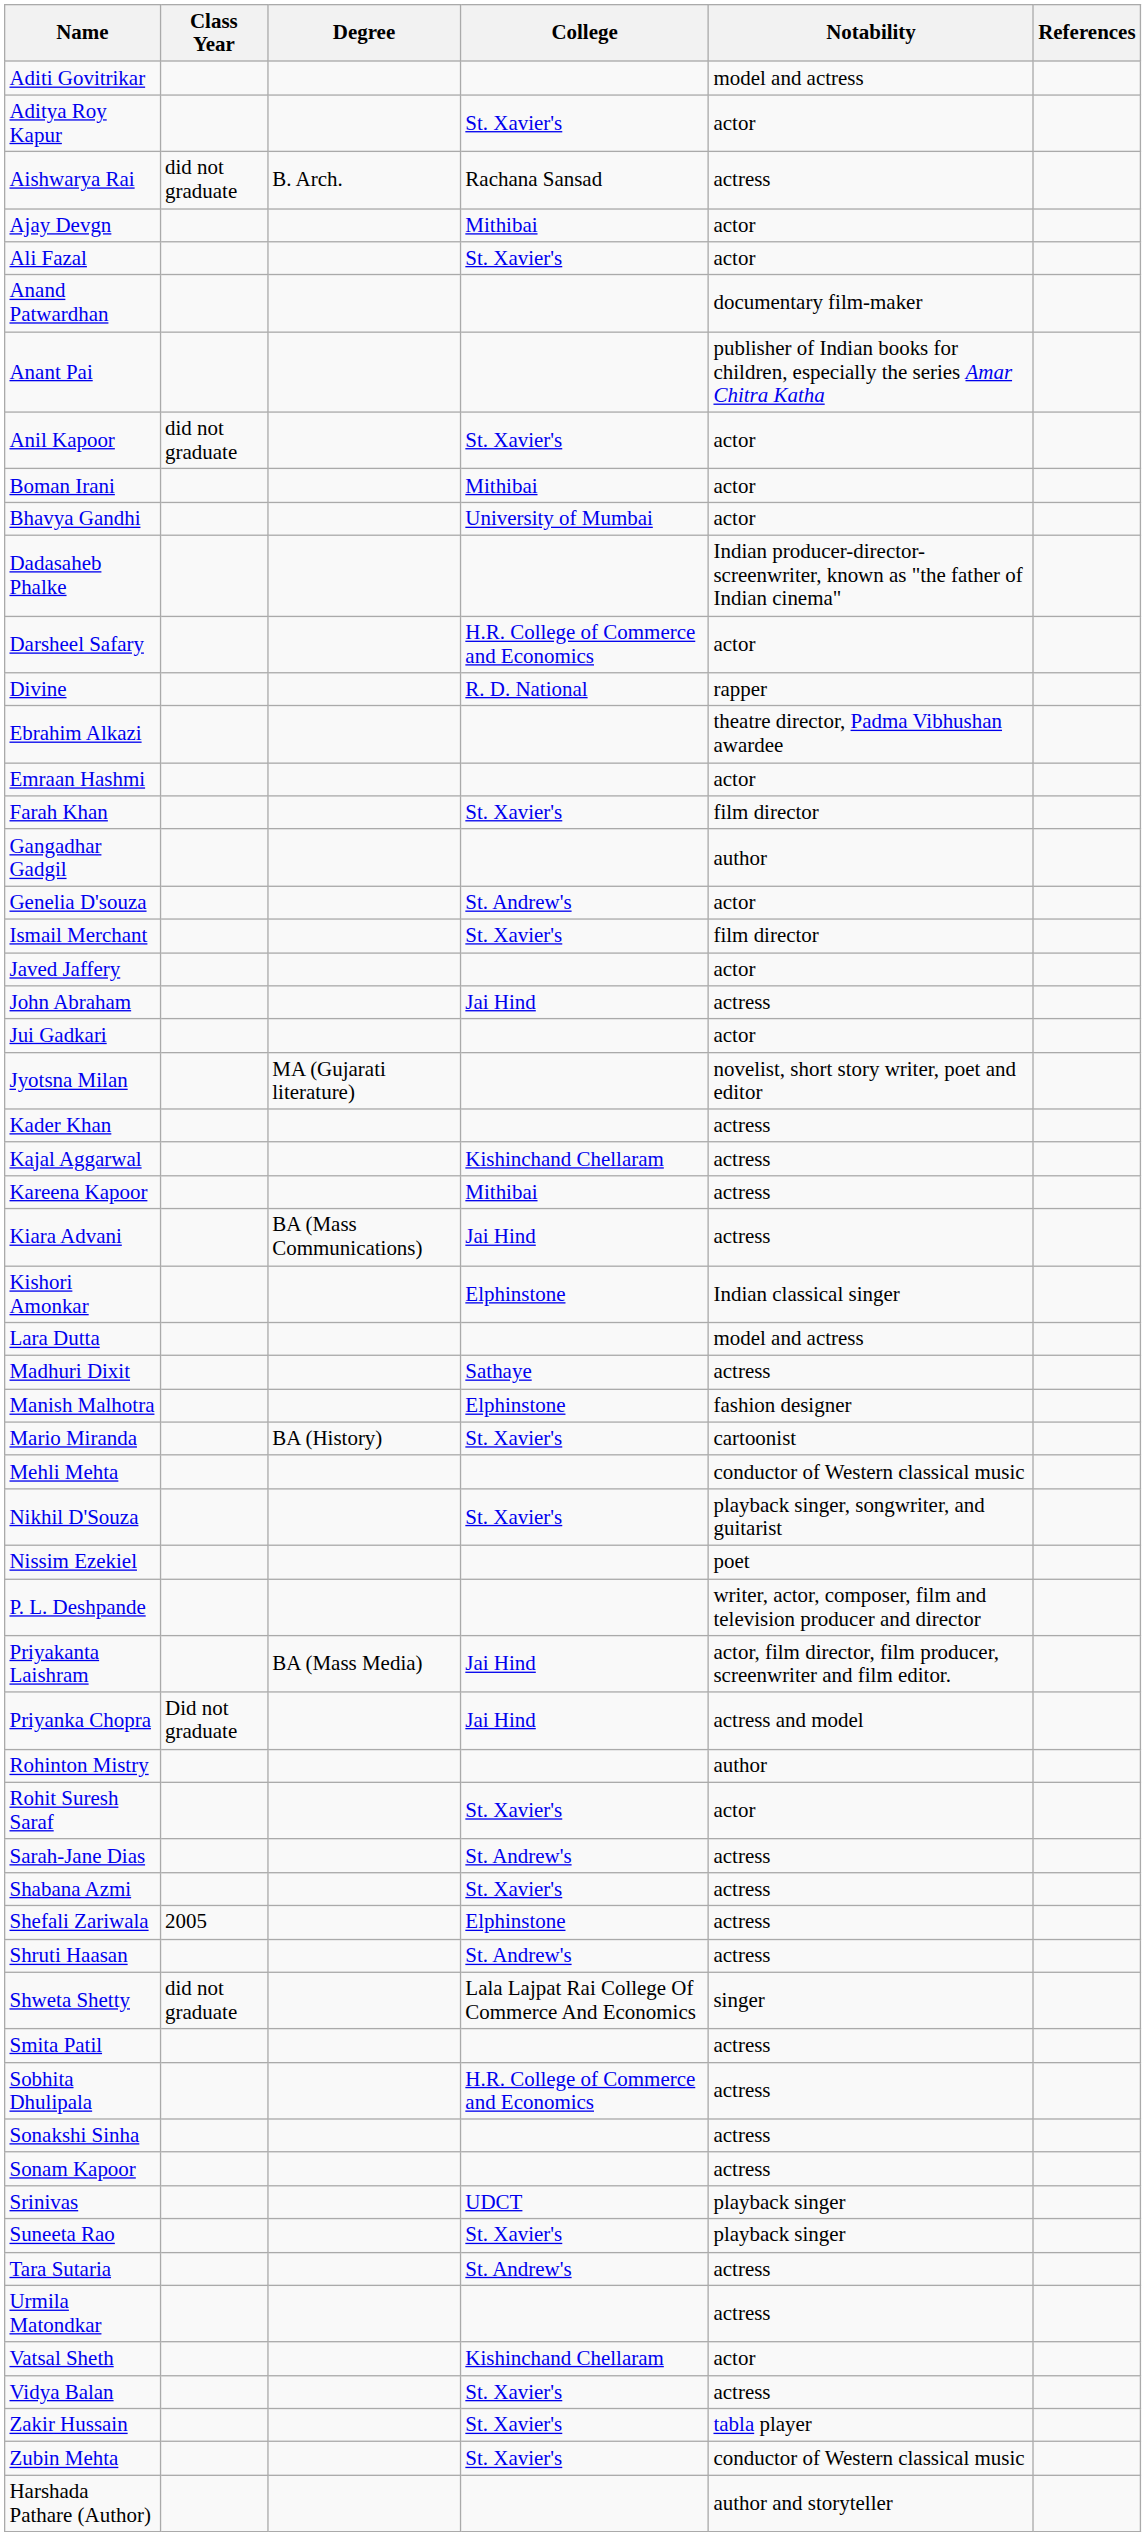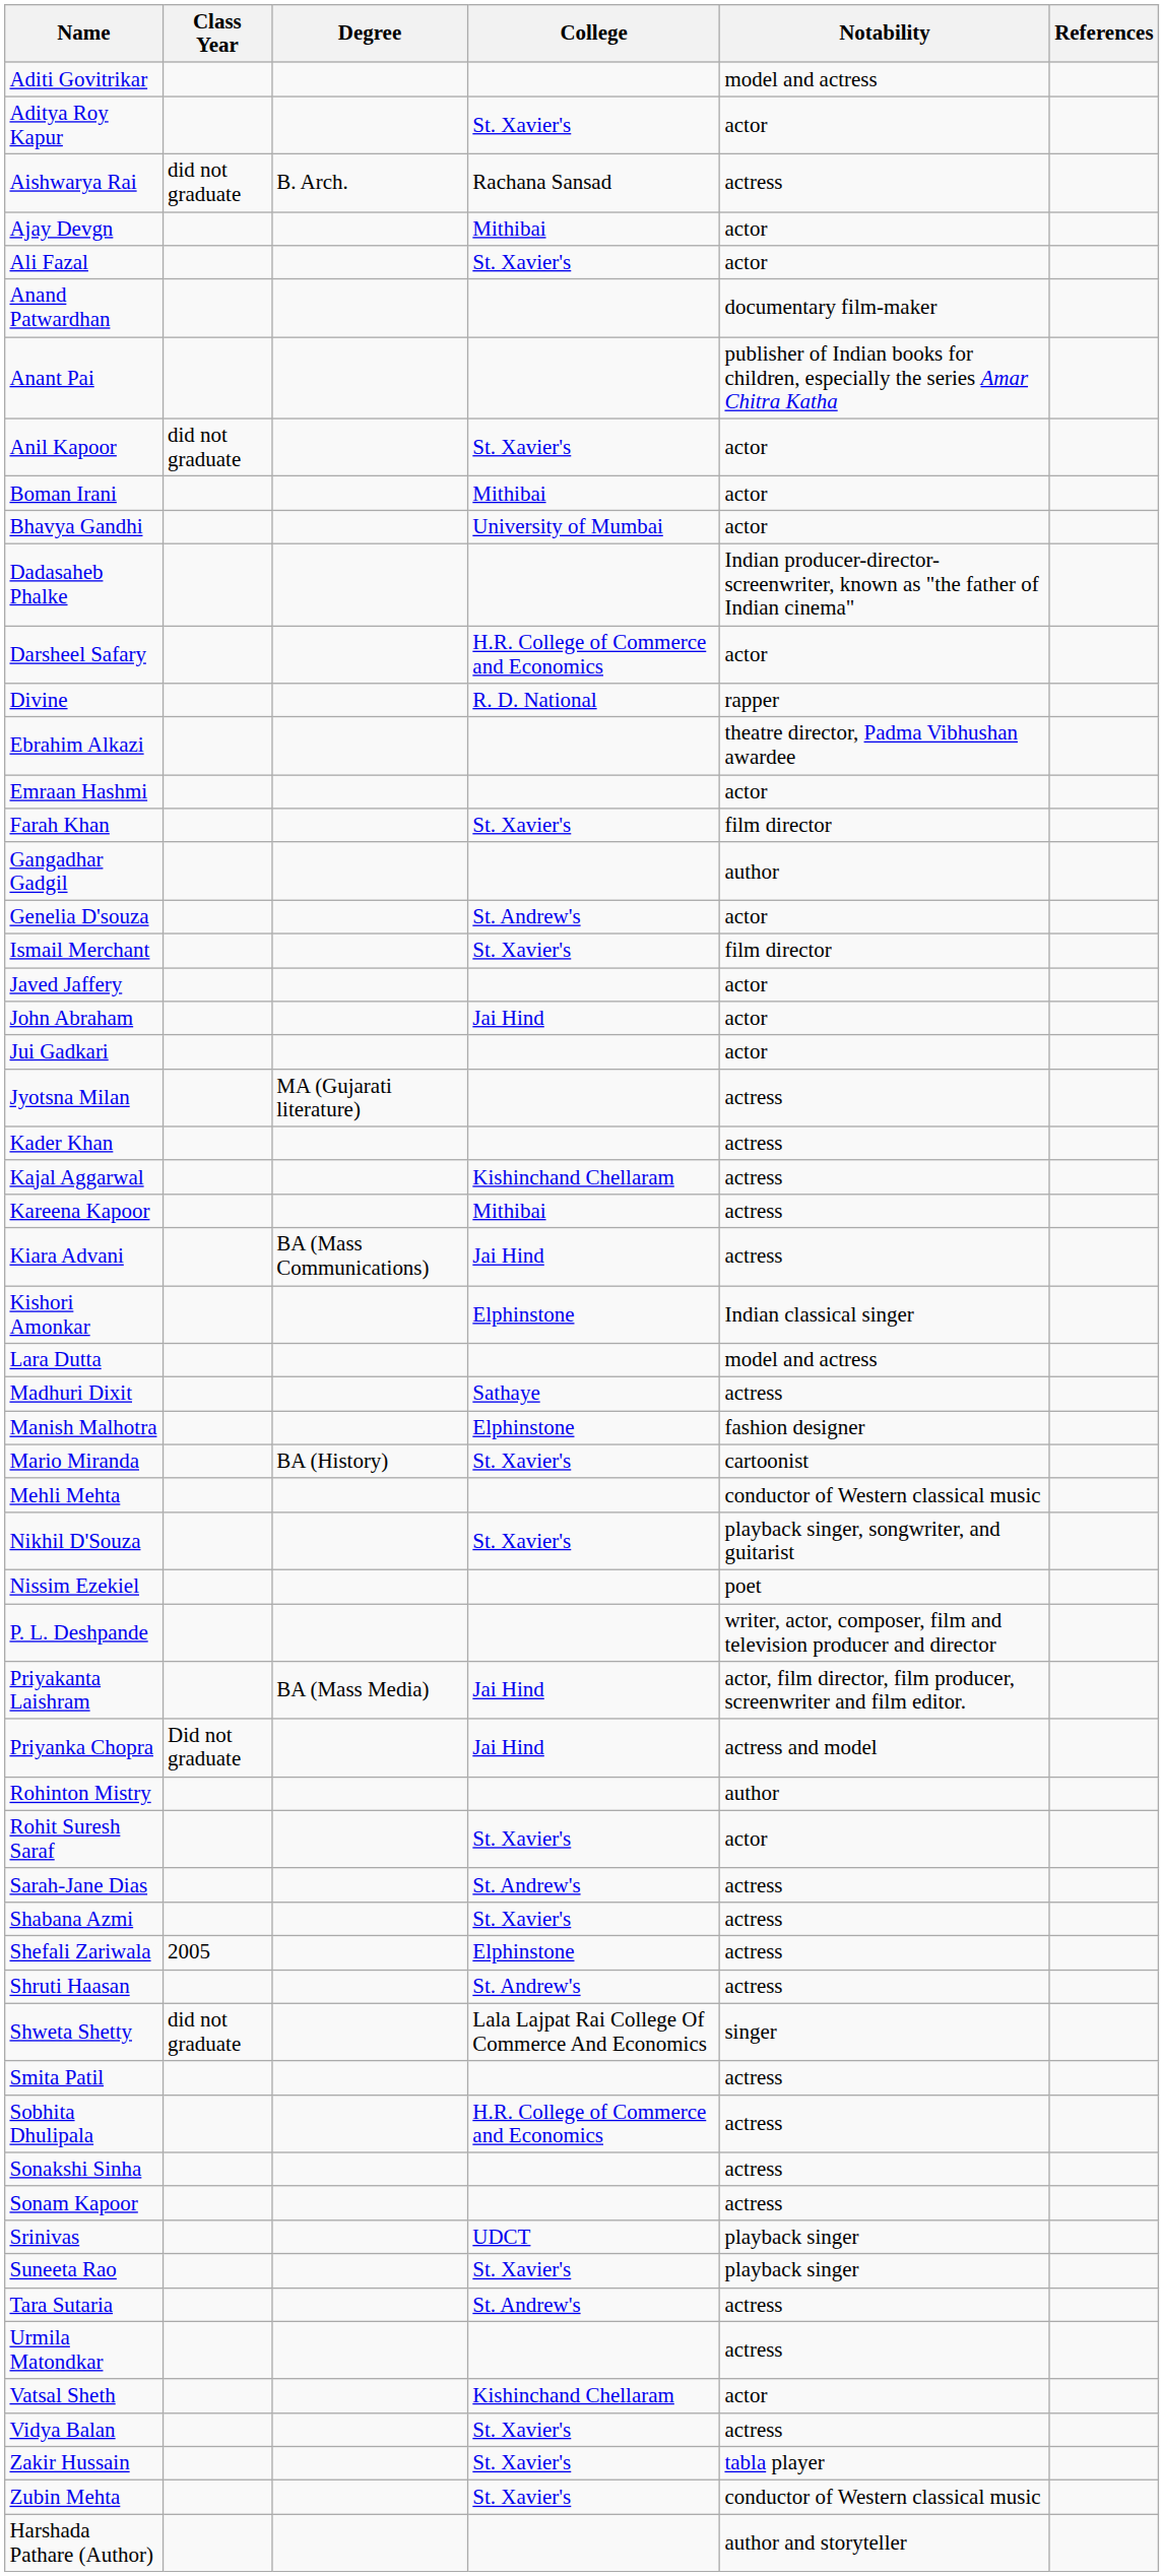John Abraham | Notability: actress -> actor
Jyotsna Milan | Notability: novelist, short story writer, poet and editor -> actress
